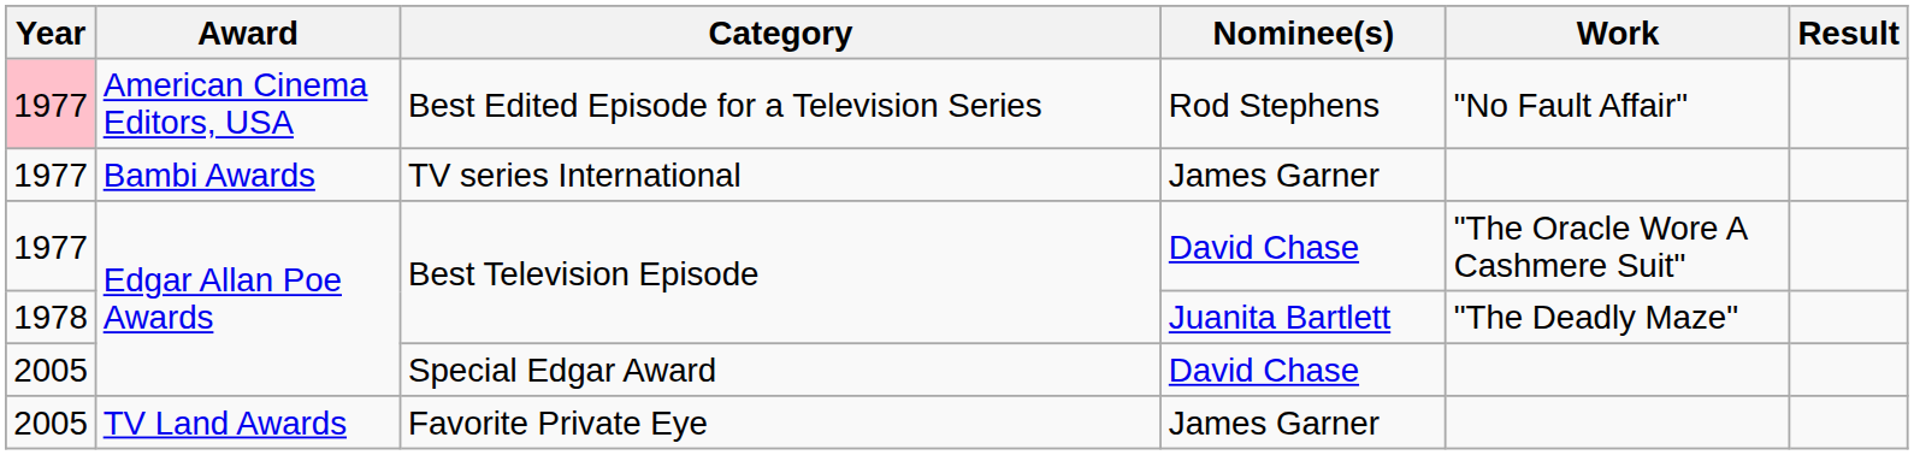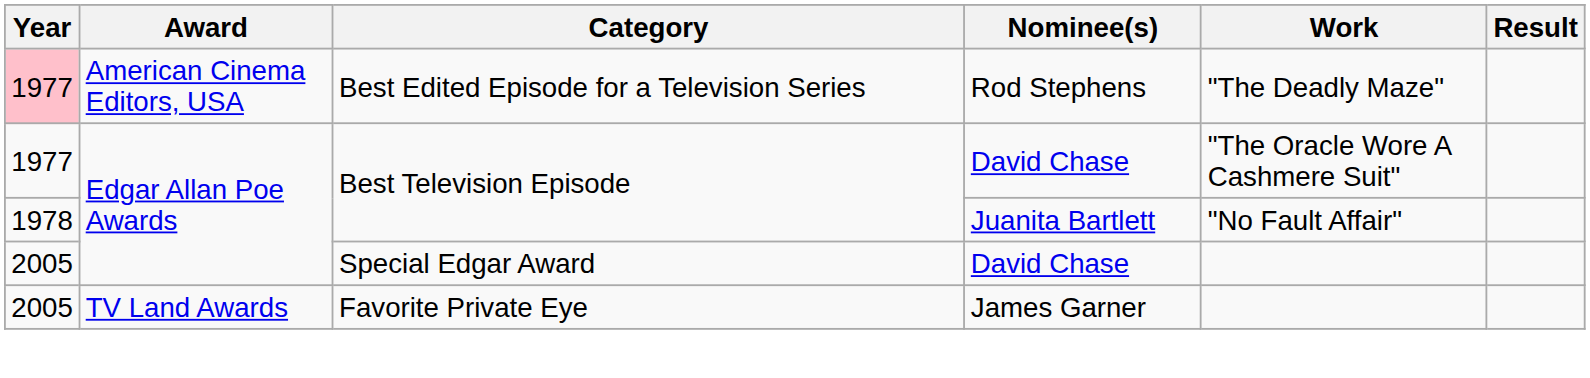Best Edited Episode for a Television Series | Work: "No Fault Affair" -> "The Deadly Maze"
- row: 1977 | Bambi Awards | TV series International | James Garner
Best Television Episode / Juanita Bartlett | Work: "The Deadly Maze" -> "No Fault Affair"
